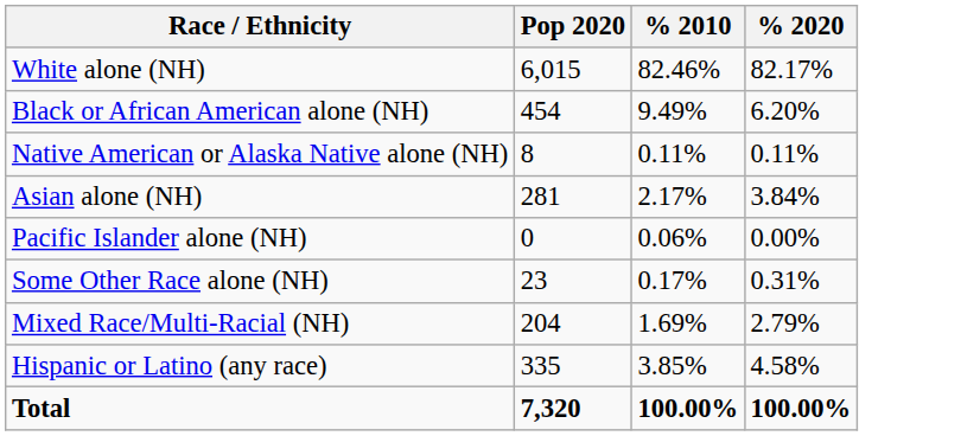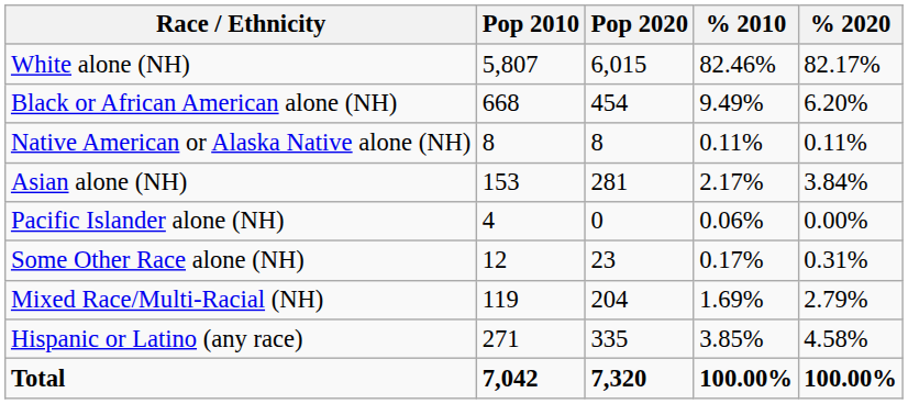+ column: Pop 2010 | 5,807 | 668 | 8 | 153 | 4 | 12 | 119 | 271 | 7,042
